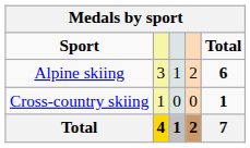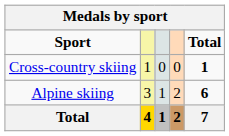rows swapped: Alpine skiing <-> Cross-country skiing
